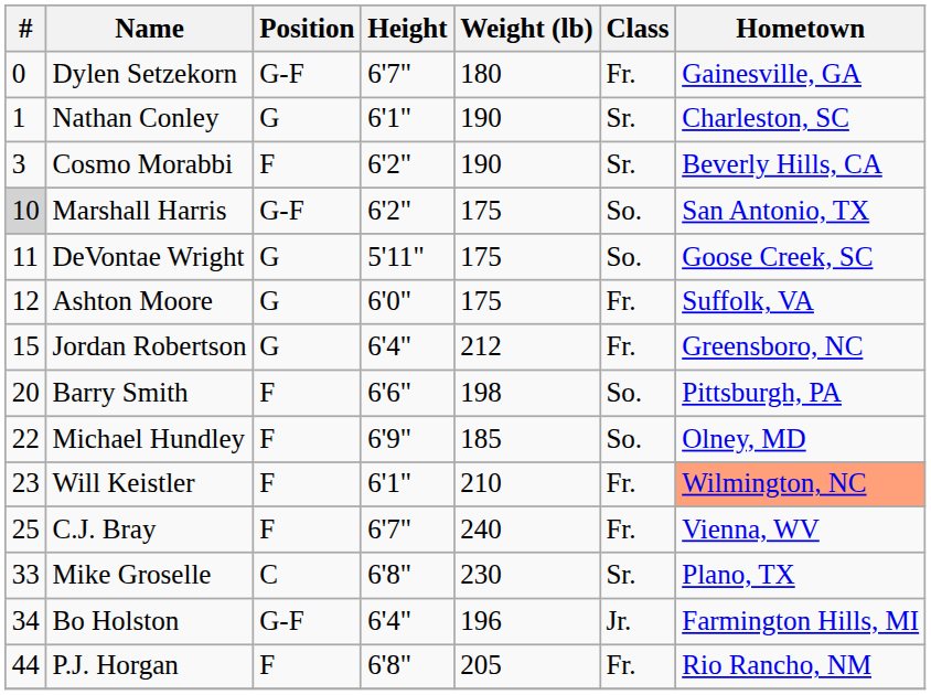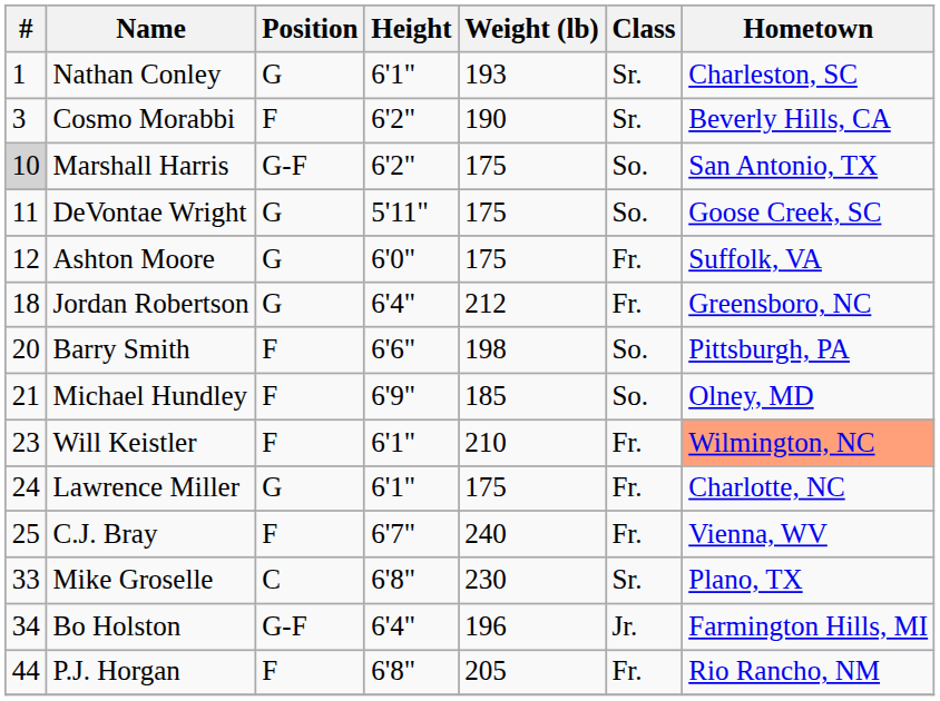- row: 0 | Dylen Setzekorn | G-F | 6'7" | 180 | Fr. | Gainesville, GA
Nathan Conley | Weight (lb): 190 -> 193
Jordan Robertson | #: 15 -> 18
Michael Hundley | #: 22 -> 21
+ row: 24 | Lawrence Miller | G | 6'1" | 175 | Fr. | Charlotte, NC
